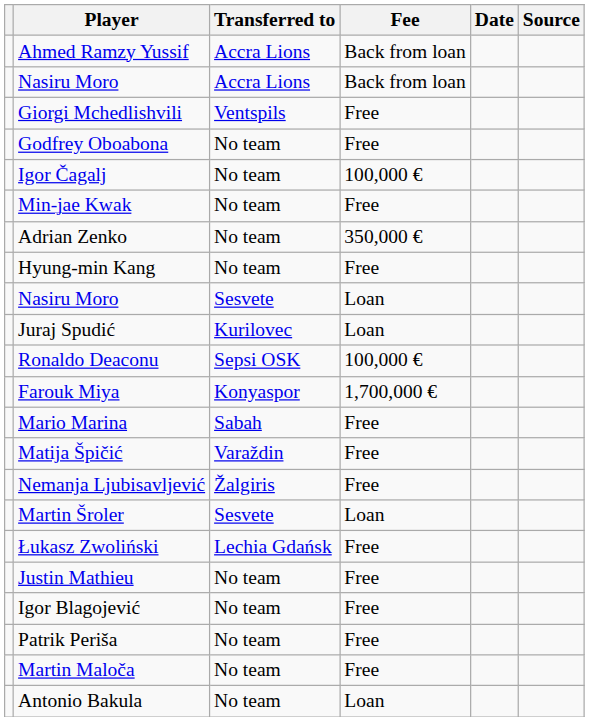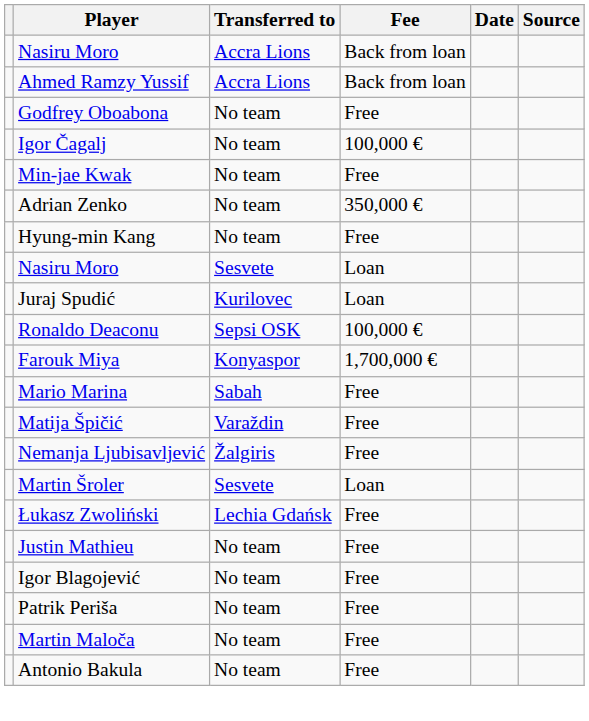rows swapped: Nasiru Moro / Accra Lions <-> Ahmed Ramzy Yussif
- row: Giorgi Mchedlishvili | Ventspils | Free
Antonio Bakula | Fee: Loan -> Free
